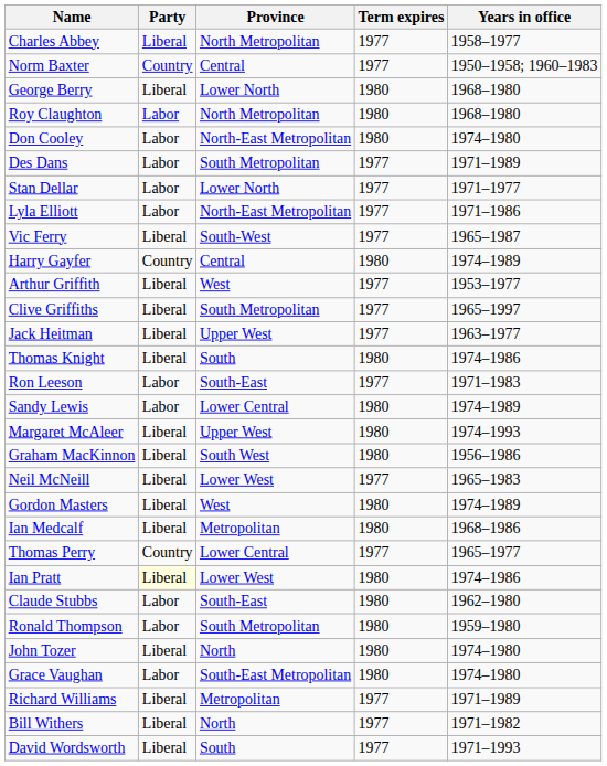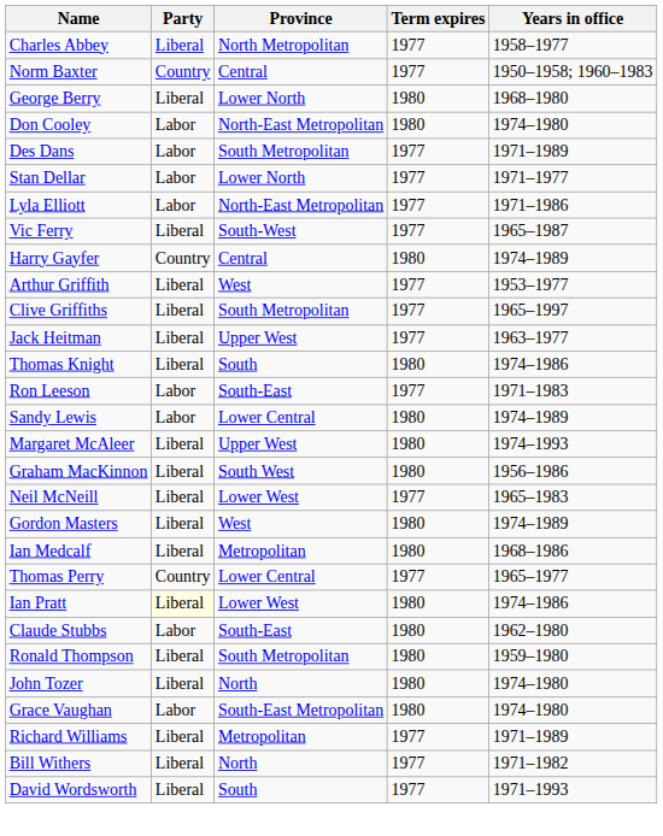- row: Roy Claughton | Labor | North Metropolitan | 1980 | 1968–1980
Ronald Thompson | Party: Labor -> Liberal
